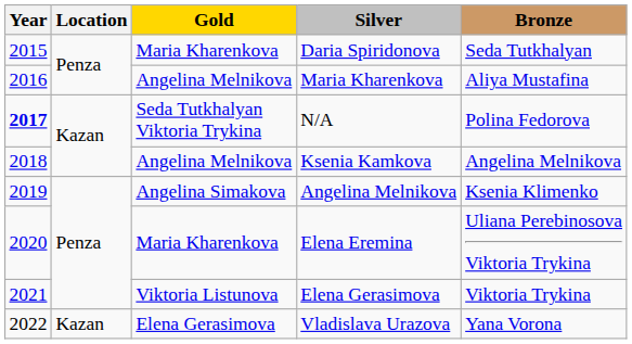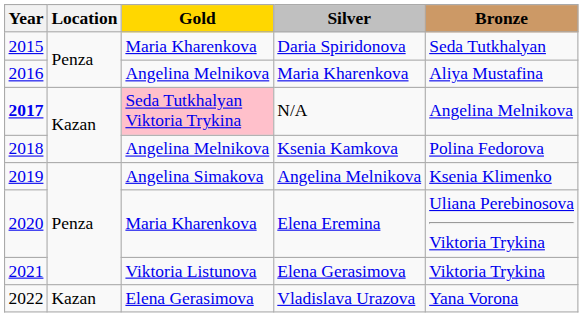N/A | Gold: no background -> pink background
N/A | Bronze: Polina Fedorova -> Angelina Melnikova
Ksenia Kamkova | Bronze: Angelina Melnikova -> Polina Fedorova
